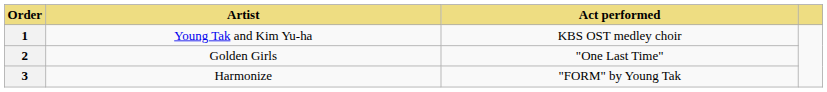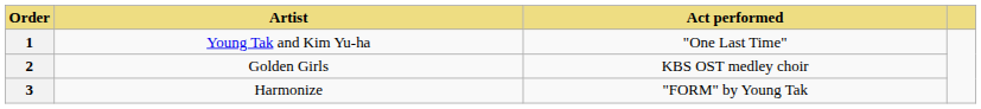1 | Act performed: KBS OST medley choir -> "One Last Time"
2 | Act performed: "One Last Time" -> KBS OST medley choir
